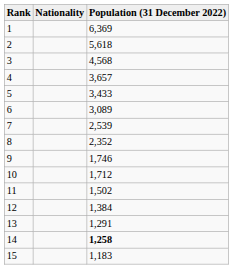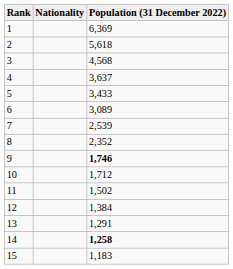4 | Population (31 December 2022): 3,657 -> 3,637
9 | Population (31 December 2022): normal -> bold
